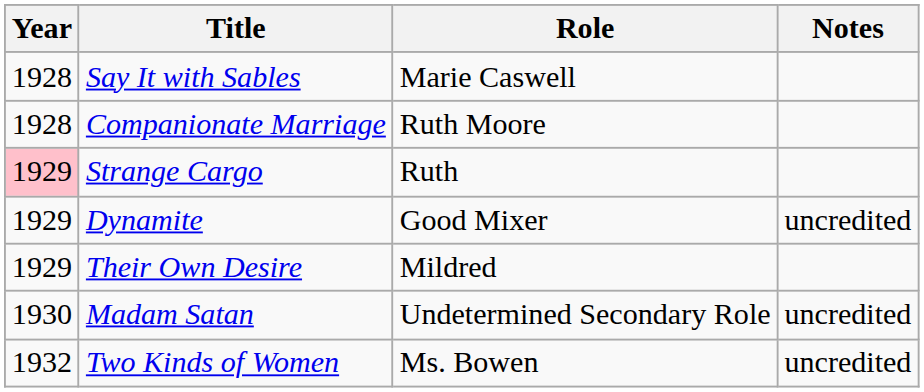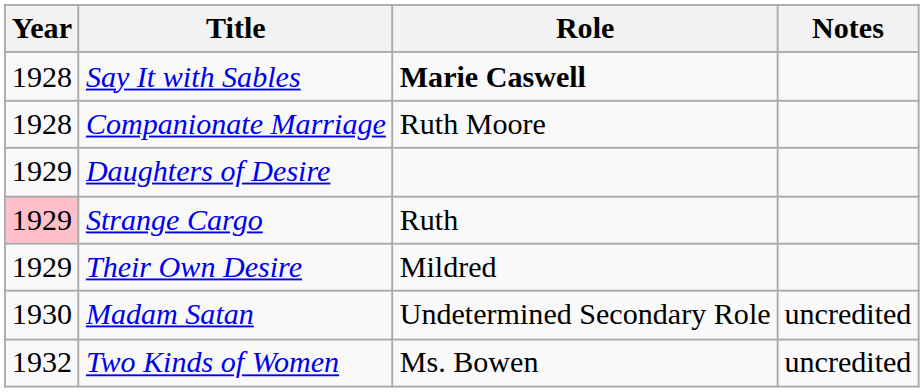Say It with Sables | Role: normal -> bold
+ row: 1929 | Daughters of Desire
- row: 1929 | Dynamite | Good Mixer | uncredited
